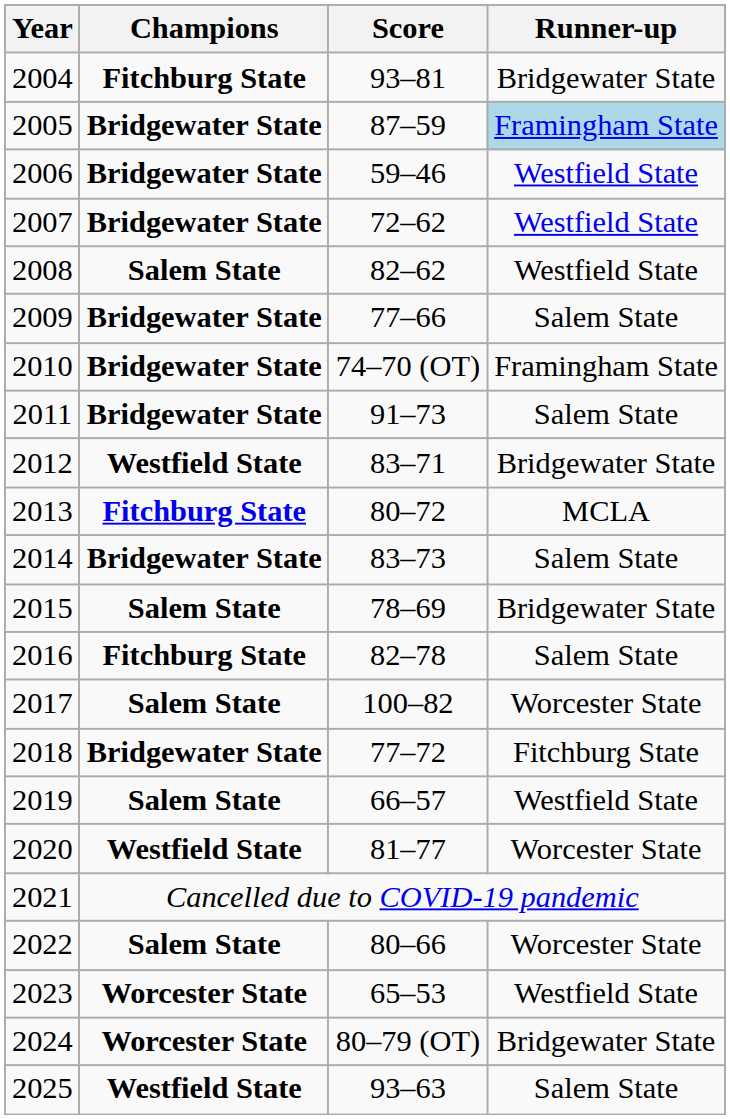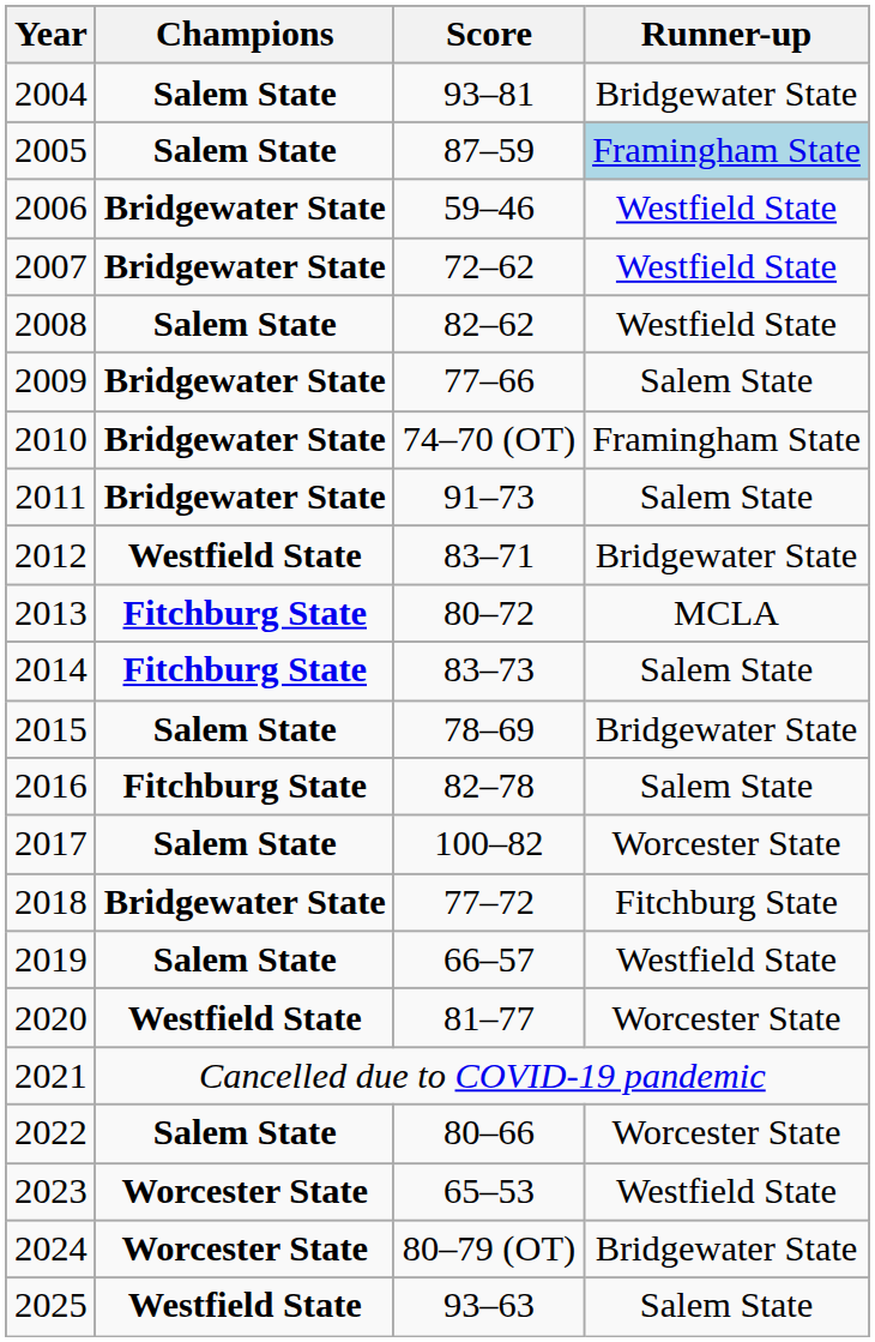2004 | Champions: Fitchburg State -> Salem State
2005 | Champions: Bridgewater State -> Salem State
2014 | Champions: Bridgewater State -> Fitchburg State
